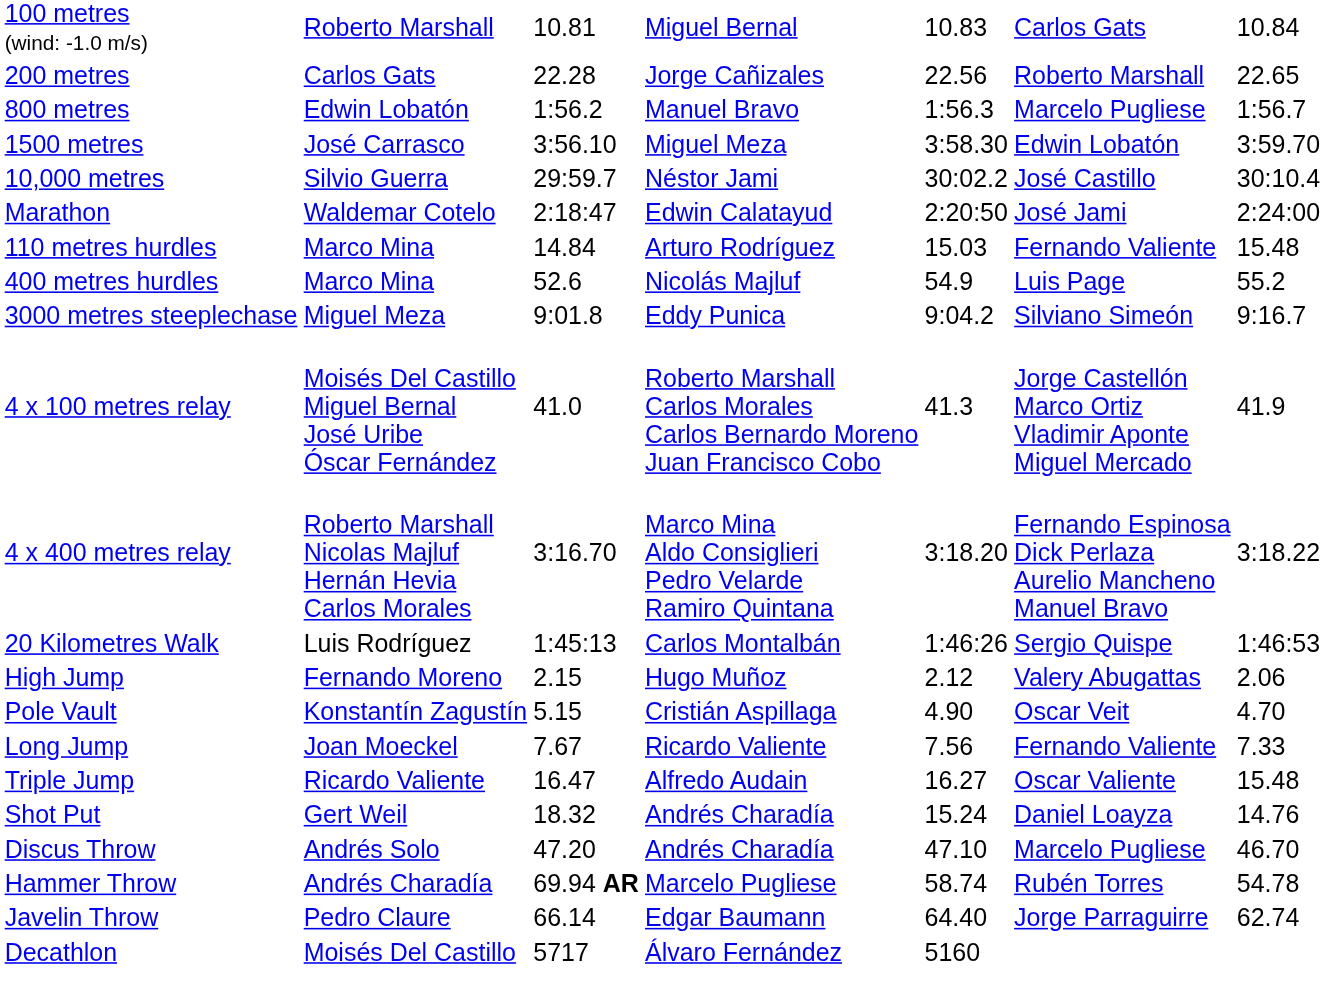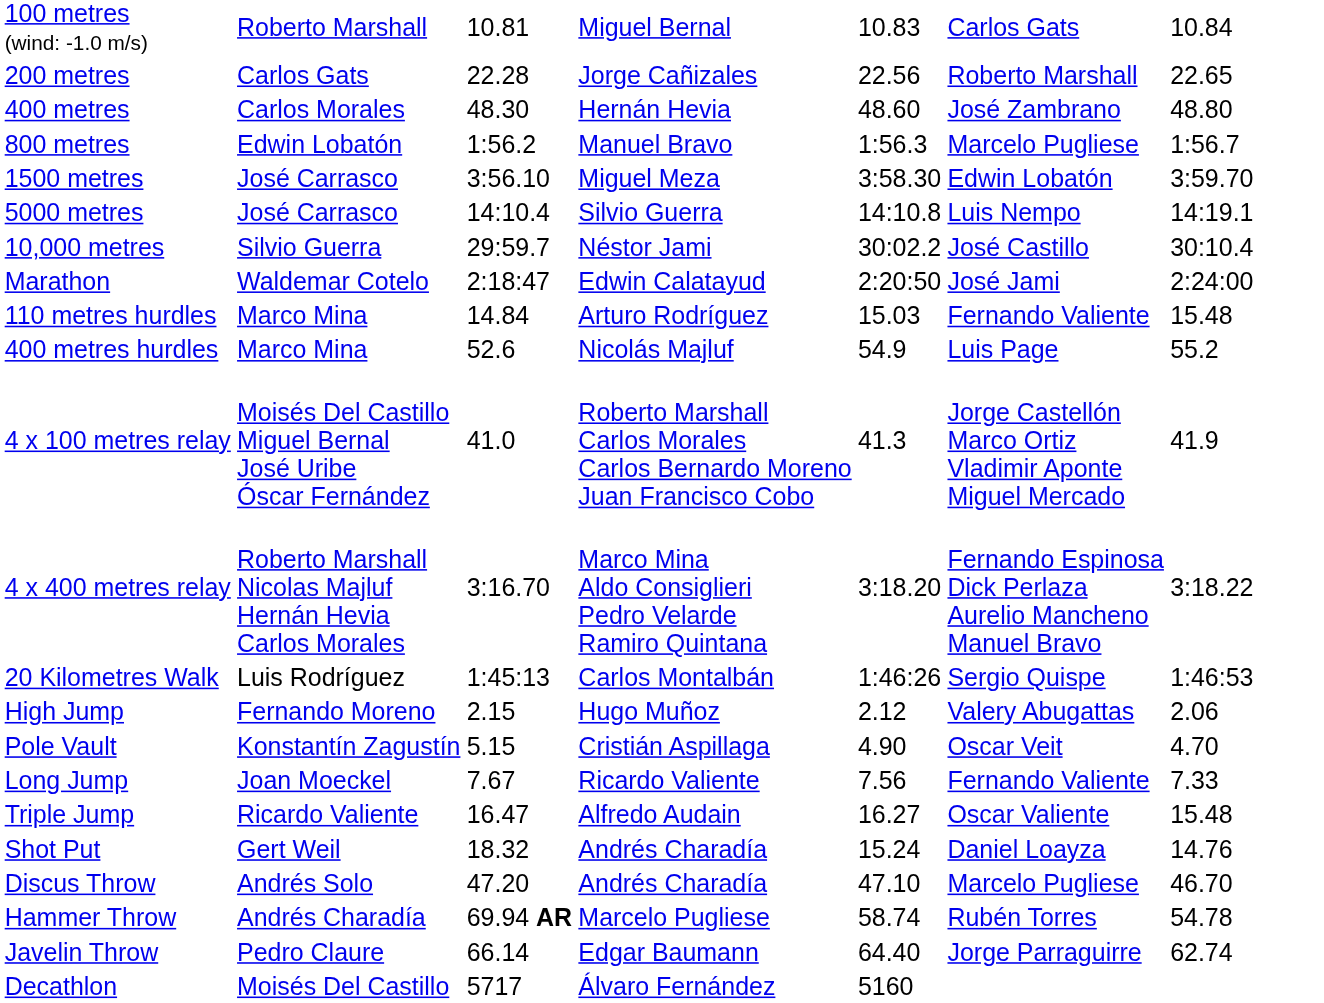+ row: 400 metres | Carlos Morales | 48.30 | Hernán Hevia | 48.60 | José Zambrano | 48.80
+ row: 5000 metres | José Carrasco | 14:10.4 | Silvio Guerra | 14:10.8 | Luis Nempo | 14:19.1
- row: 3000 metres steeplechase | Miguel Meza | 9:01.8 | Eddy Punica | 9:04.2 | Silviano Simeón | 9:16.7
